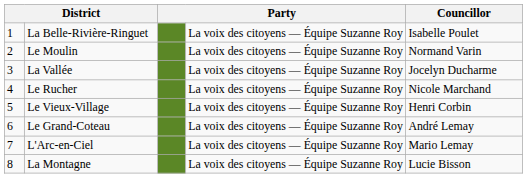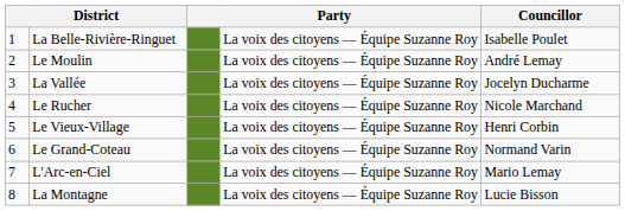Le Moulin | Councillor: Normand Varin -> André Lemay
Le Grand-Coteau | Councillor: André Lemay -> Normand Varin
